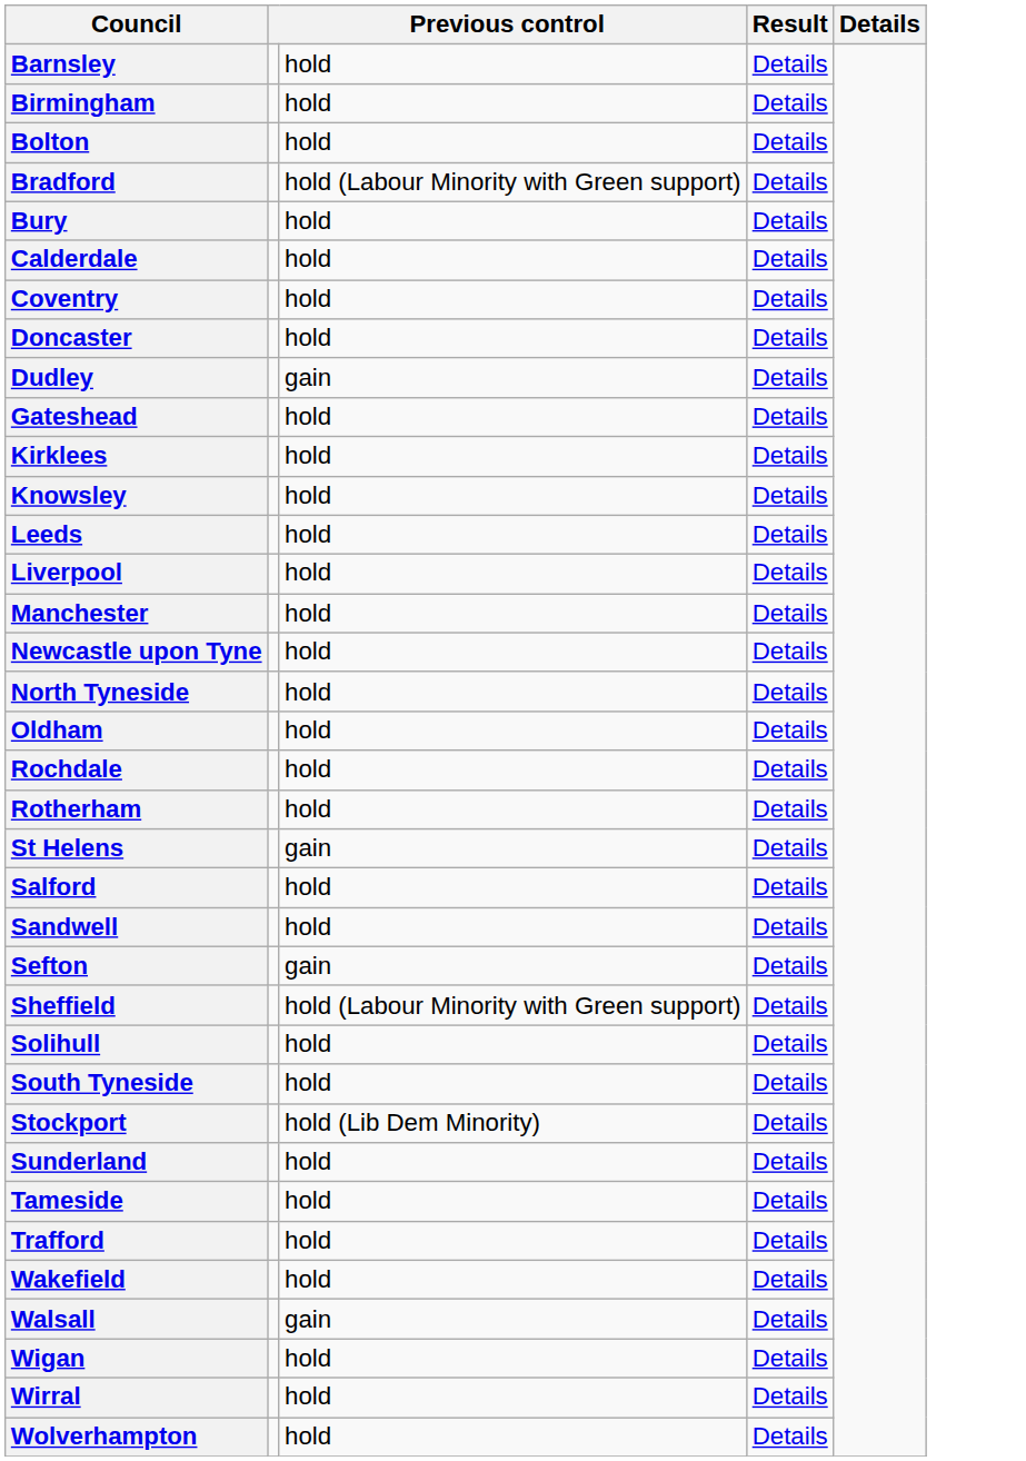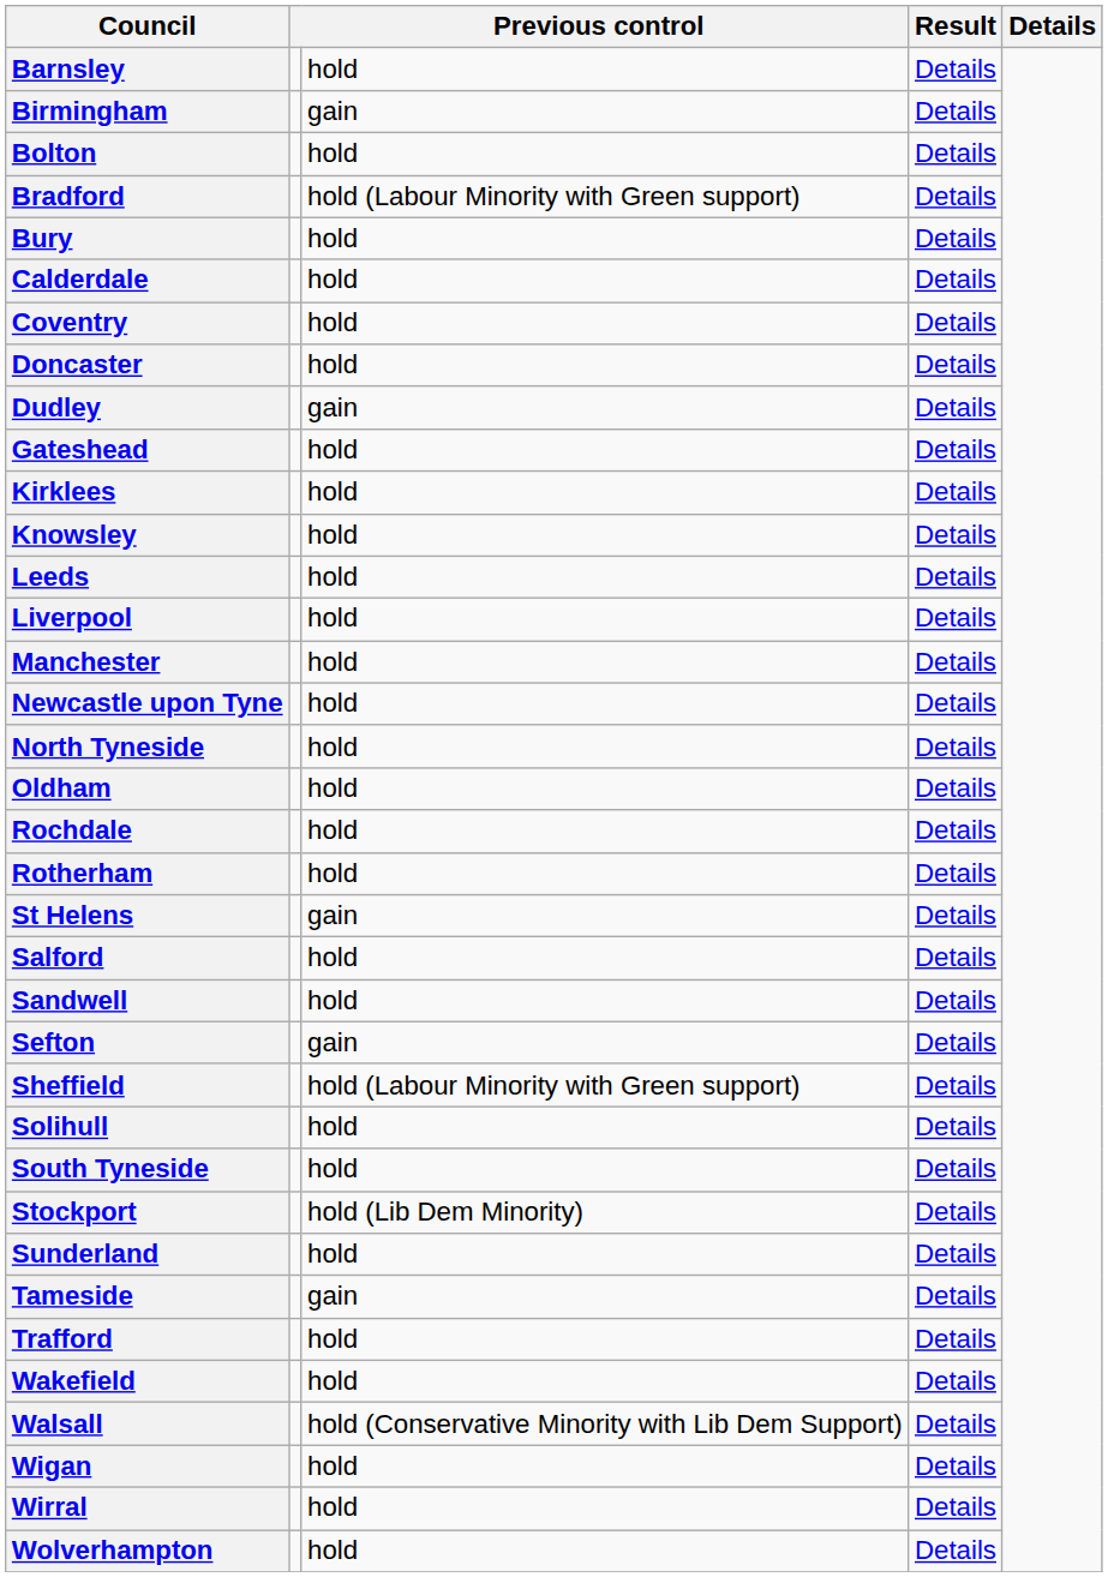Birmingham | column 3: hold -> gain
Tameside | column 3: hold -> gain
Walsall | column 3: gain -> hold (Conservative Minority with Lib Dem Support)
